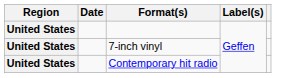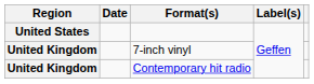7-inch vinyl | Region: United States -> United Kingdom
Contemporary hit radio | Region: United States -> United Kingdom
